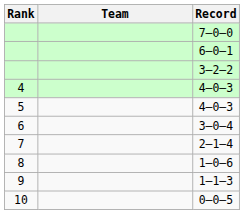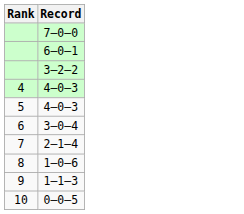- column: Team
